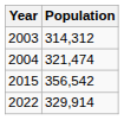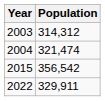2022 | Population: 329,914 -> 329,911
